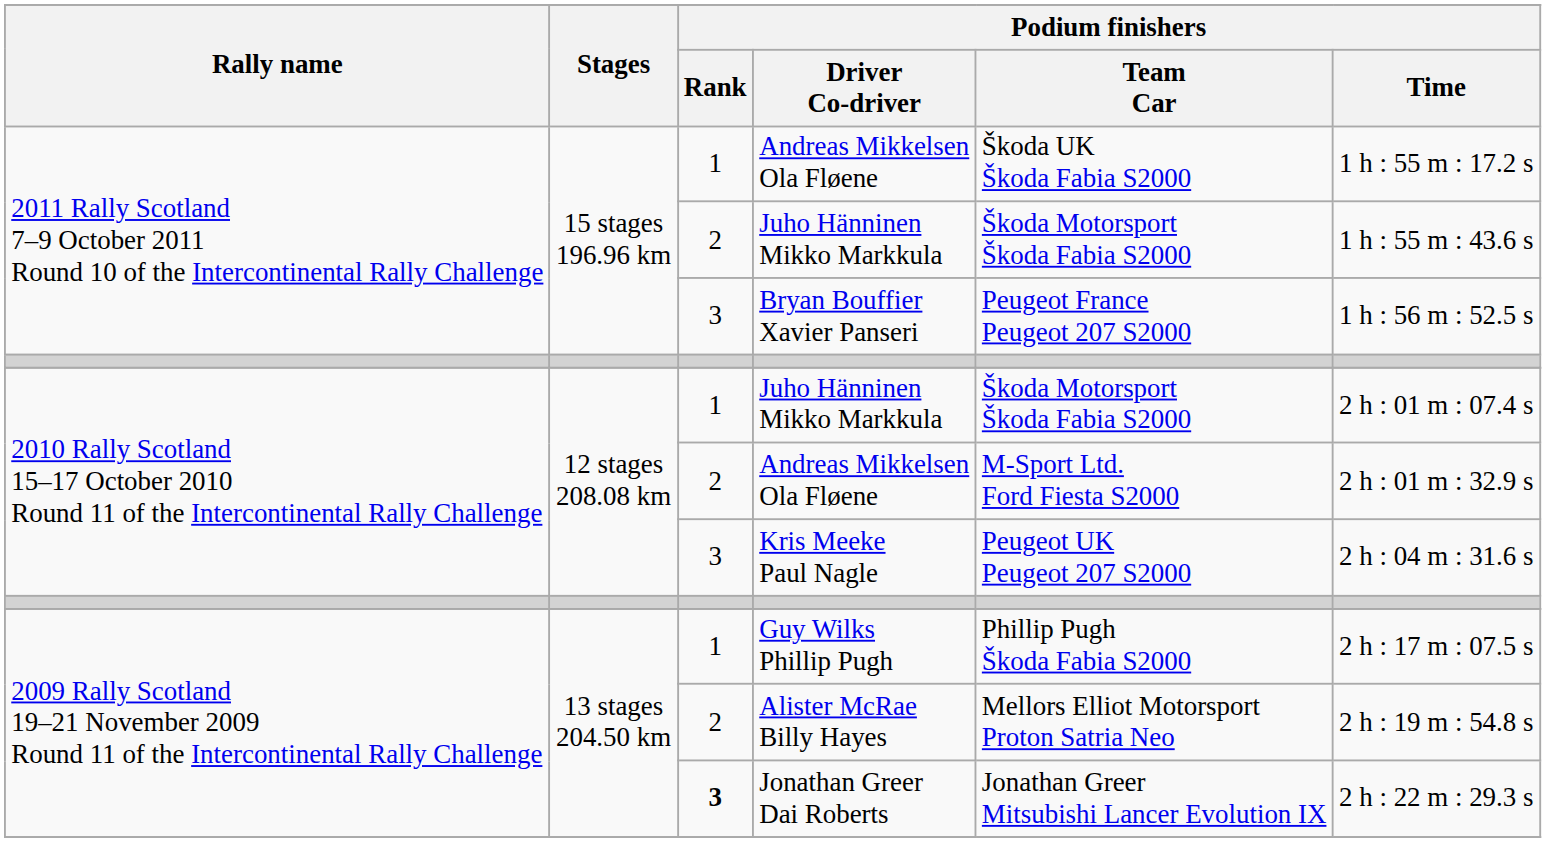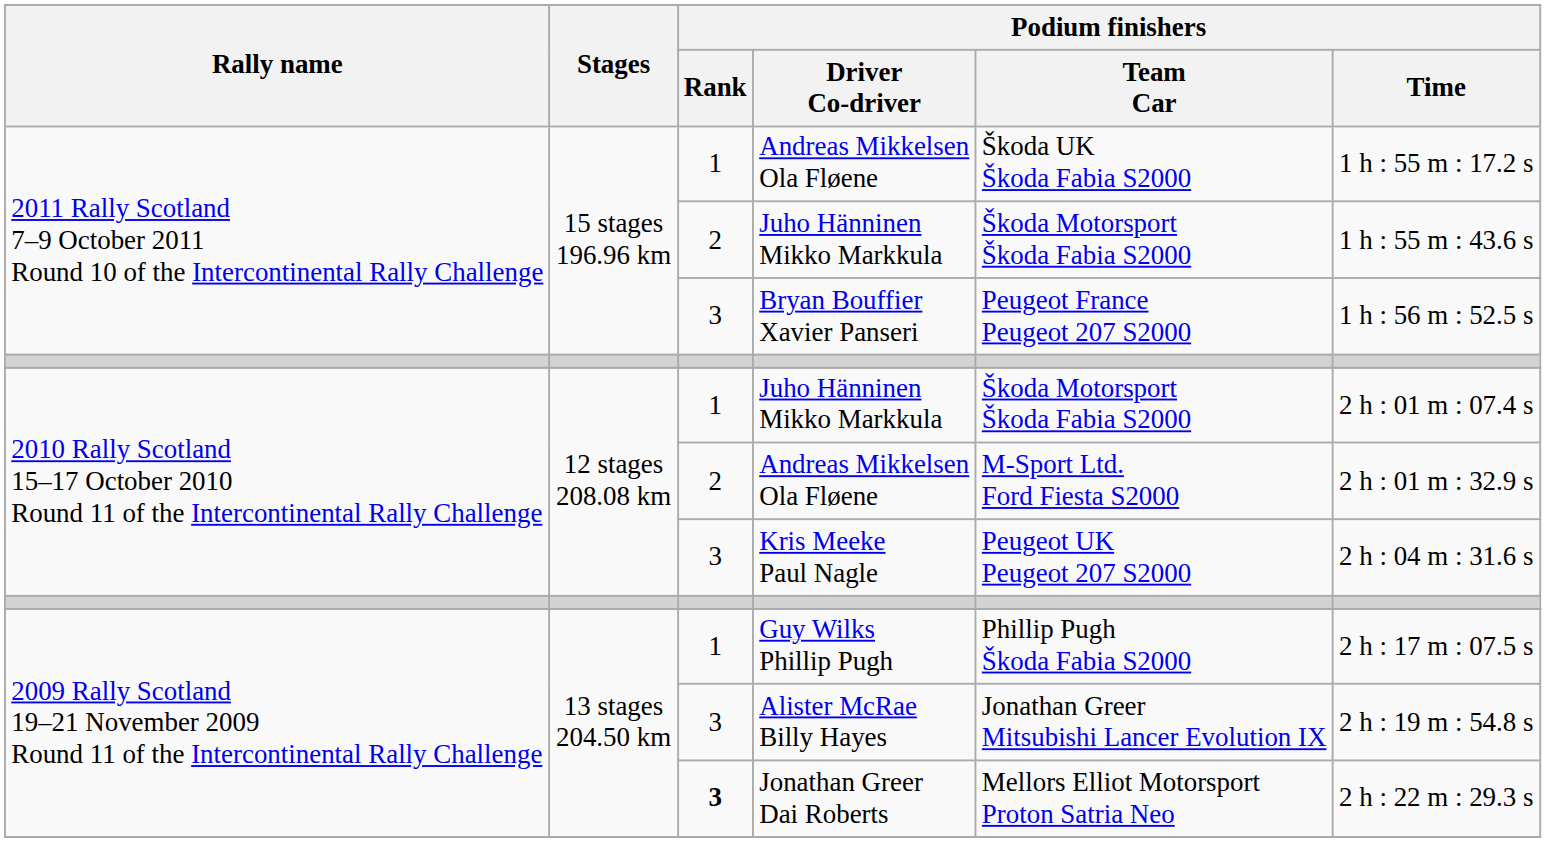Alister McRae Billy Hayes | Podium finishers / Rank: 2 -> 3
Alister McRae Billy Hayes | Podium finishers / Team Car: Mellors Elliot Motorsport Proton Satria Neo -> Jonathan Greer Mitsubishi Lancer Evolution IX
Jonathan Greer Dai Roberts | Podium finishers / Team Car: Jonathan Greer Mitsubishi Lancer Evolution IX -> Mellors Elliot Motorsport Proton Satria Neo
